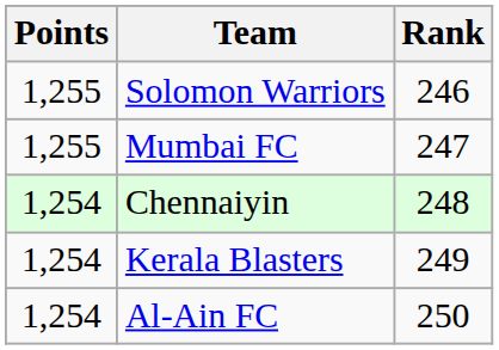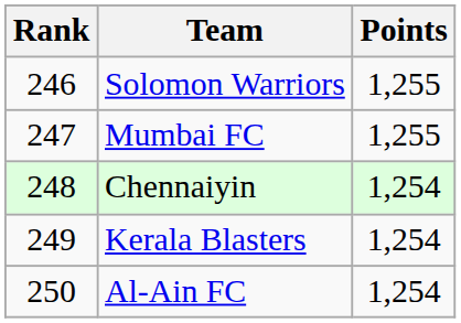columns swapped: Rank <-> Points
